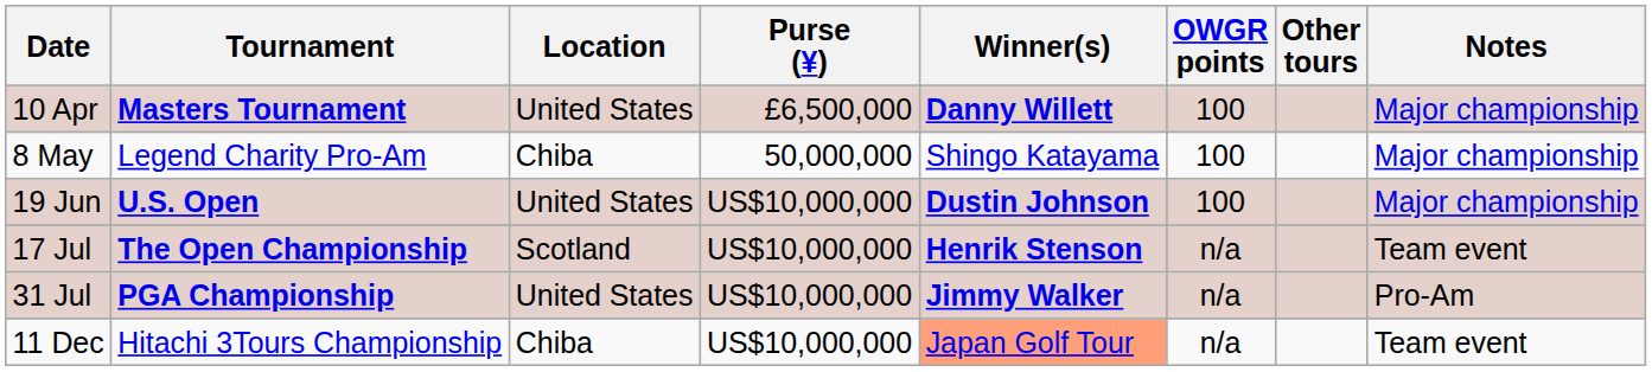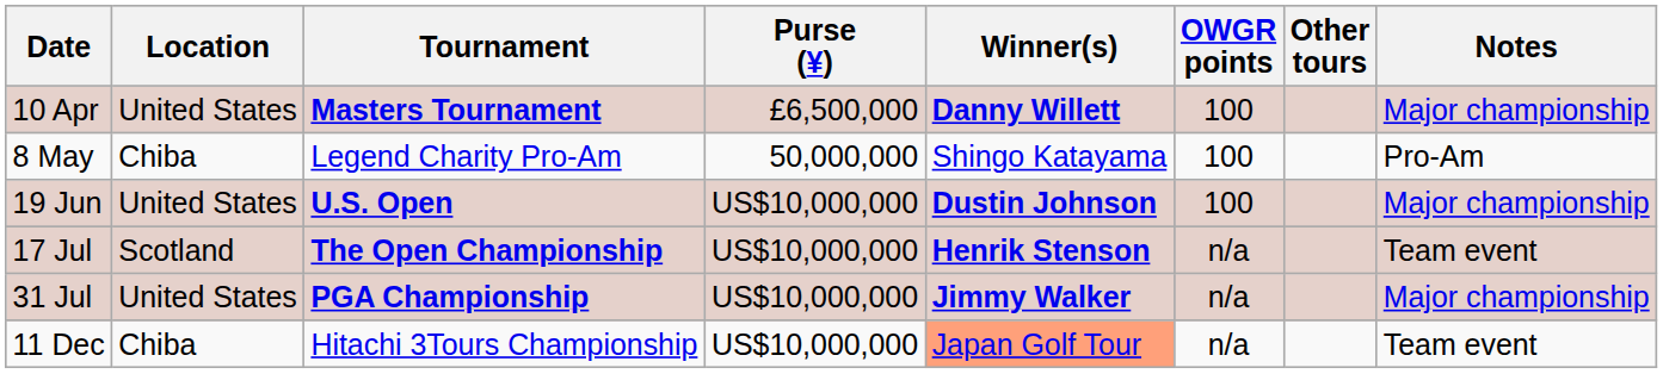columns swapped: Tournament <-> Location
8 May | Notes: Major championship -> Pro-Am
31 Jul | Notes: Pro-Am -> Major championship
